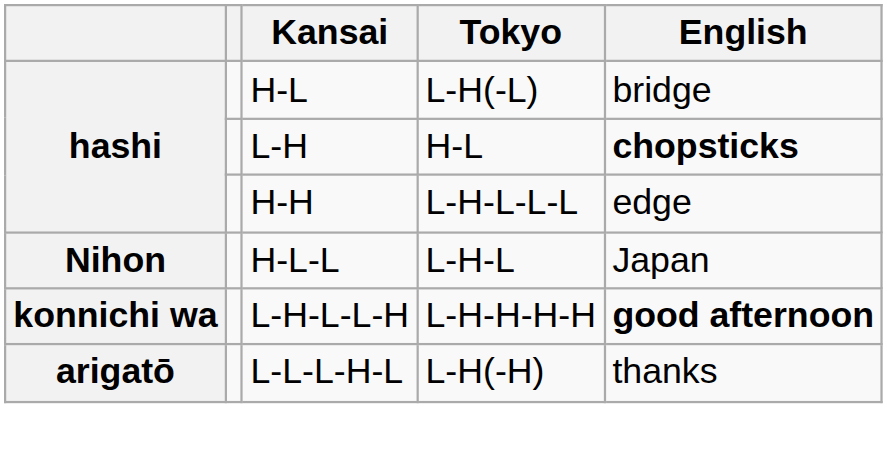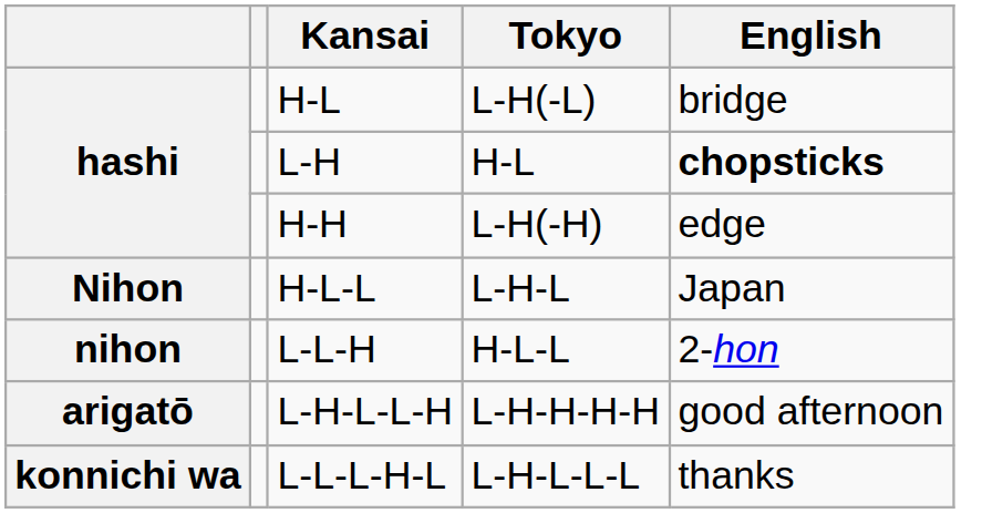H-H | Tokyo: L-H-L-L-L -> L-H(-H)
+ row: nihon | L-L-H | H-L-L | 2-hon
L-H-L-L-H | column 1: konnichi wa -> arigatō
L-H-L-L-H | English: bold -> normal
L-L-L-H-L | column 1: arigatō -> konnichi wa
L-L-L-H-L | Tokyo: L-H(-H) -> L-H-L-L-L
